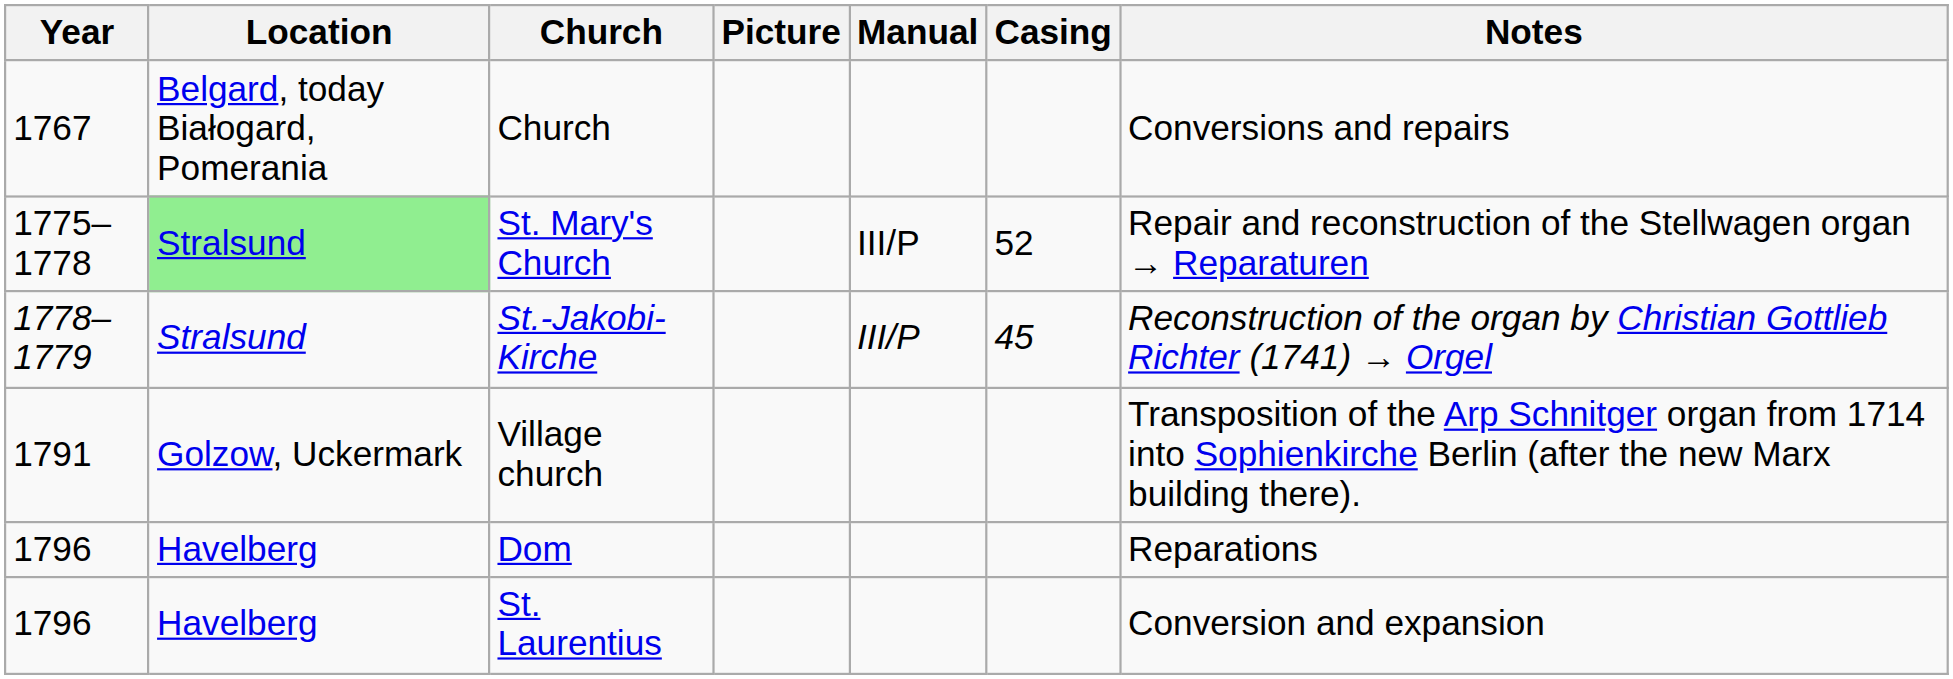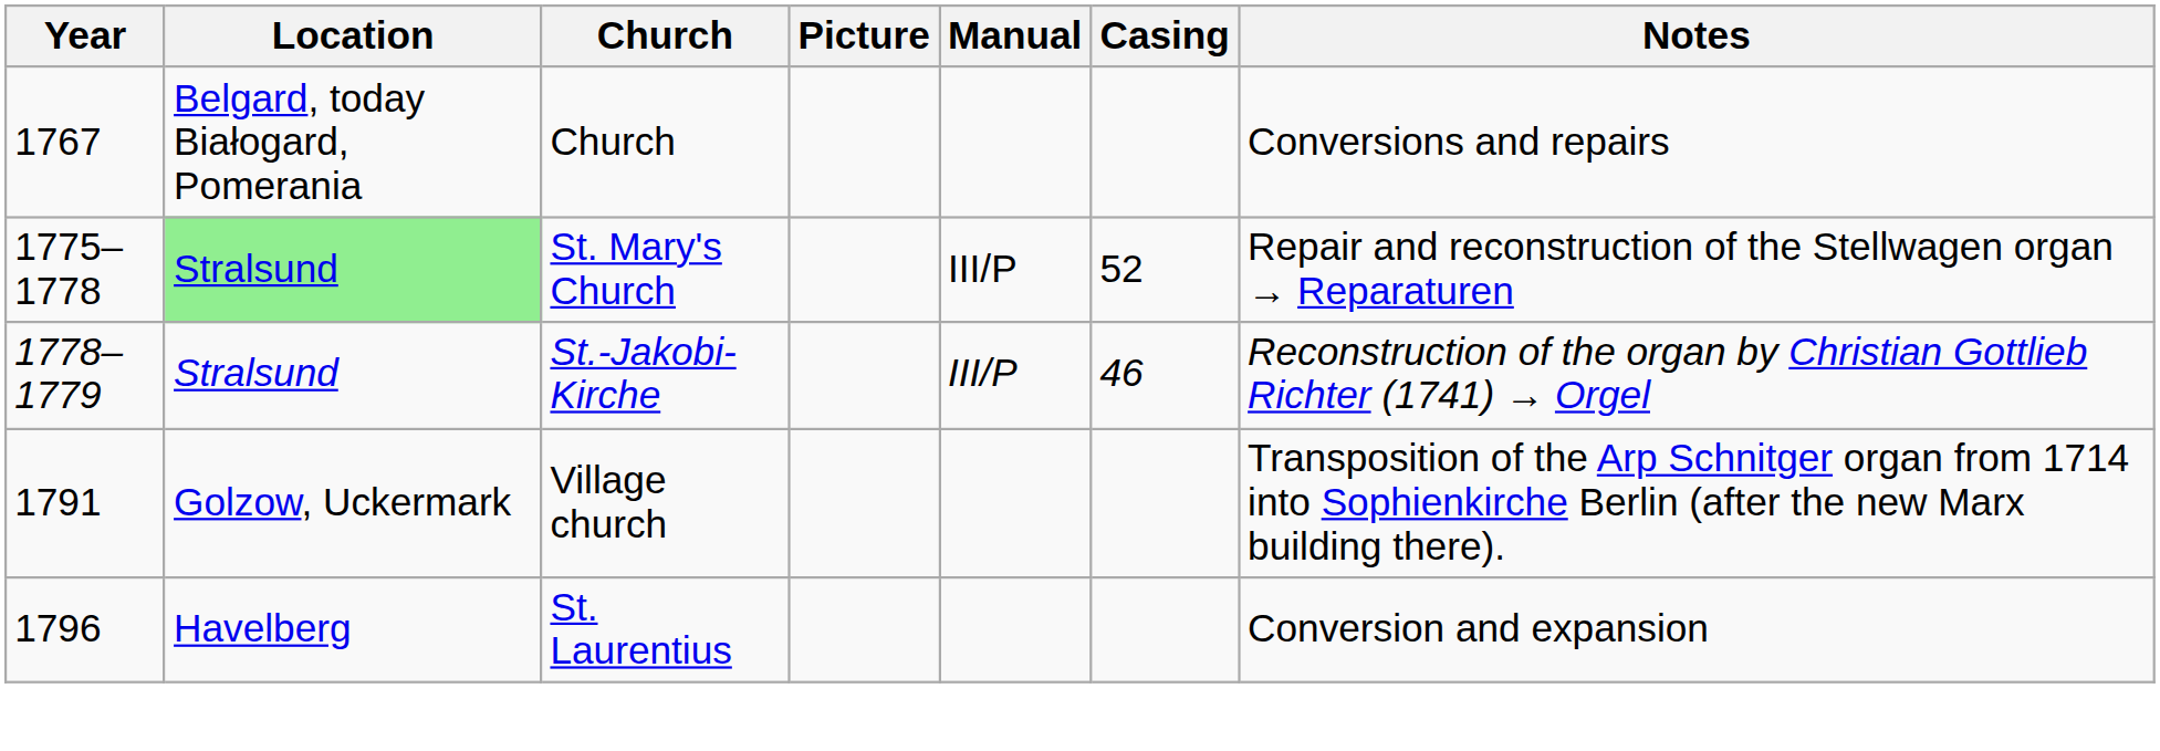St.-Jakobi-Kirche | Casing: 45 -> 46
- row: 1796 | Havelberg | Dom | Reparations
